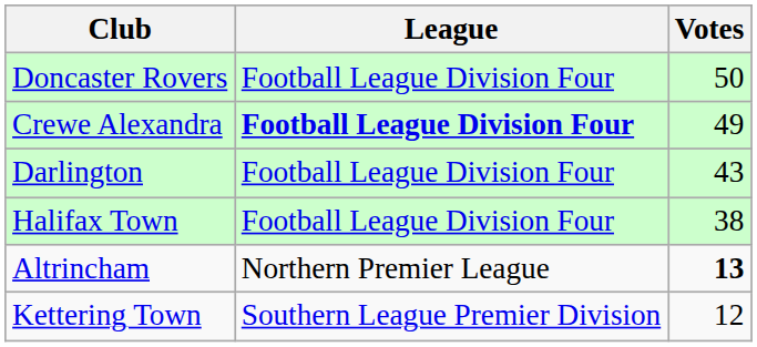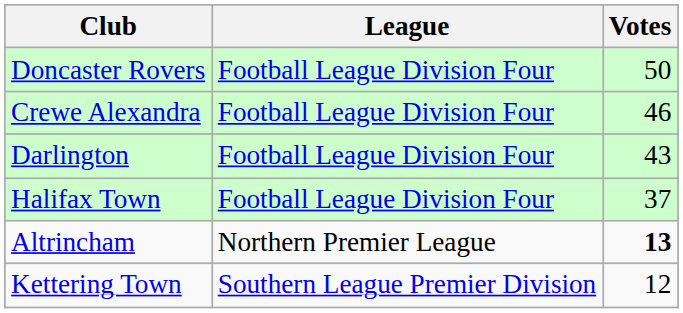Crewe Alexandra | League: bold -> normal
Crewe Alexandra | Votes: 49 -> 46
Halifax Town | Votes: 38 -> 37
